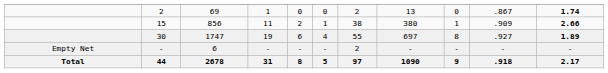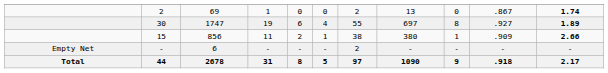rows swapped: 30 <-> 15
